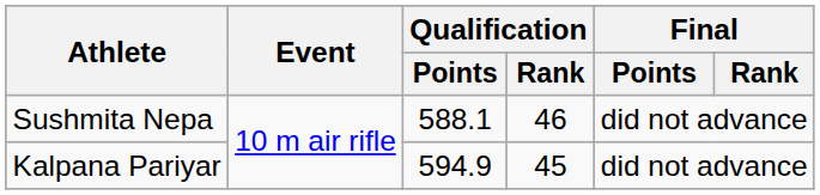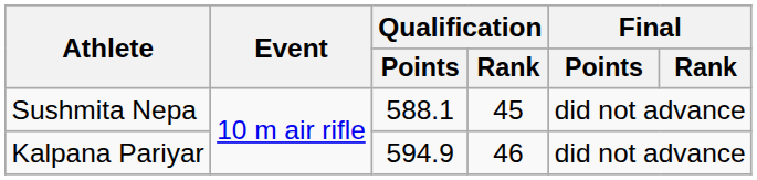Sushmita Nepa | Qualification / Rank: 46 -> 45
Kalpana Pariyar | Qualification / Rank: 45 -> 46
